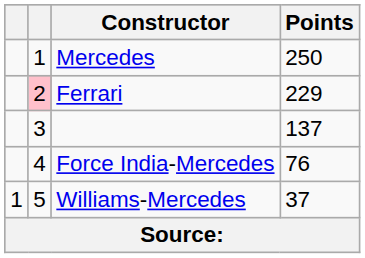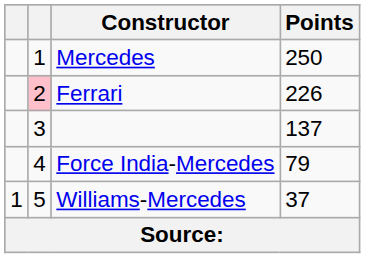Ferrari | Points: 229 -> 226
Force India-Mercedes | Points: 76 -> 79
